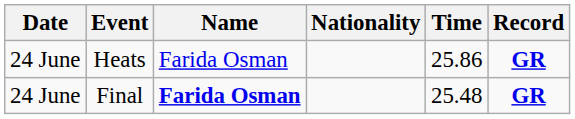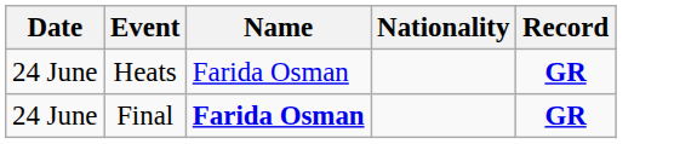- column: Time | 25.86 | 25.48
